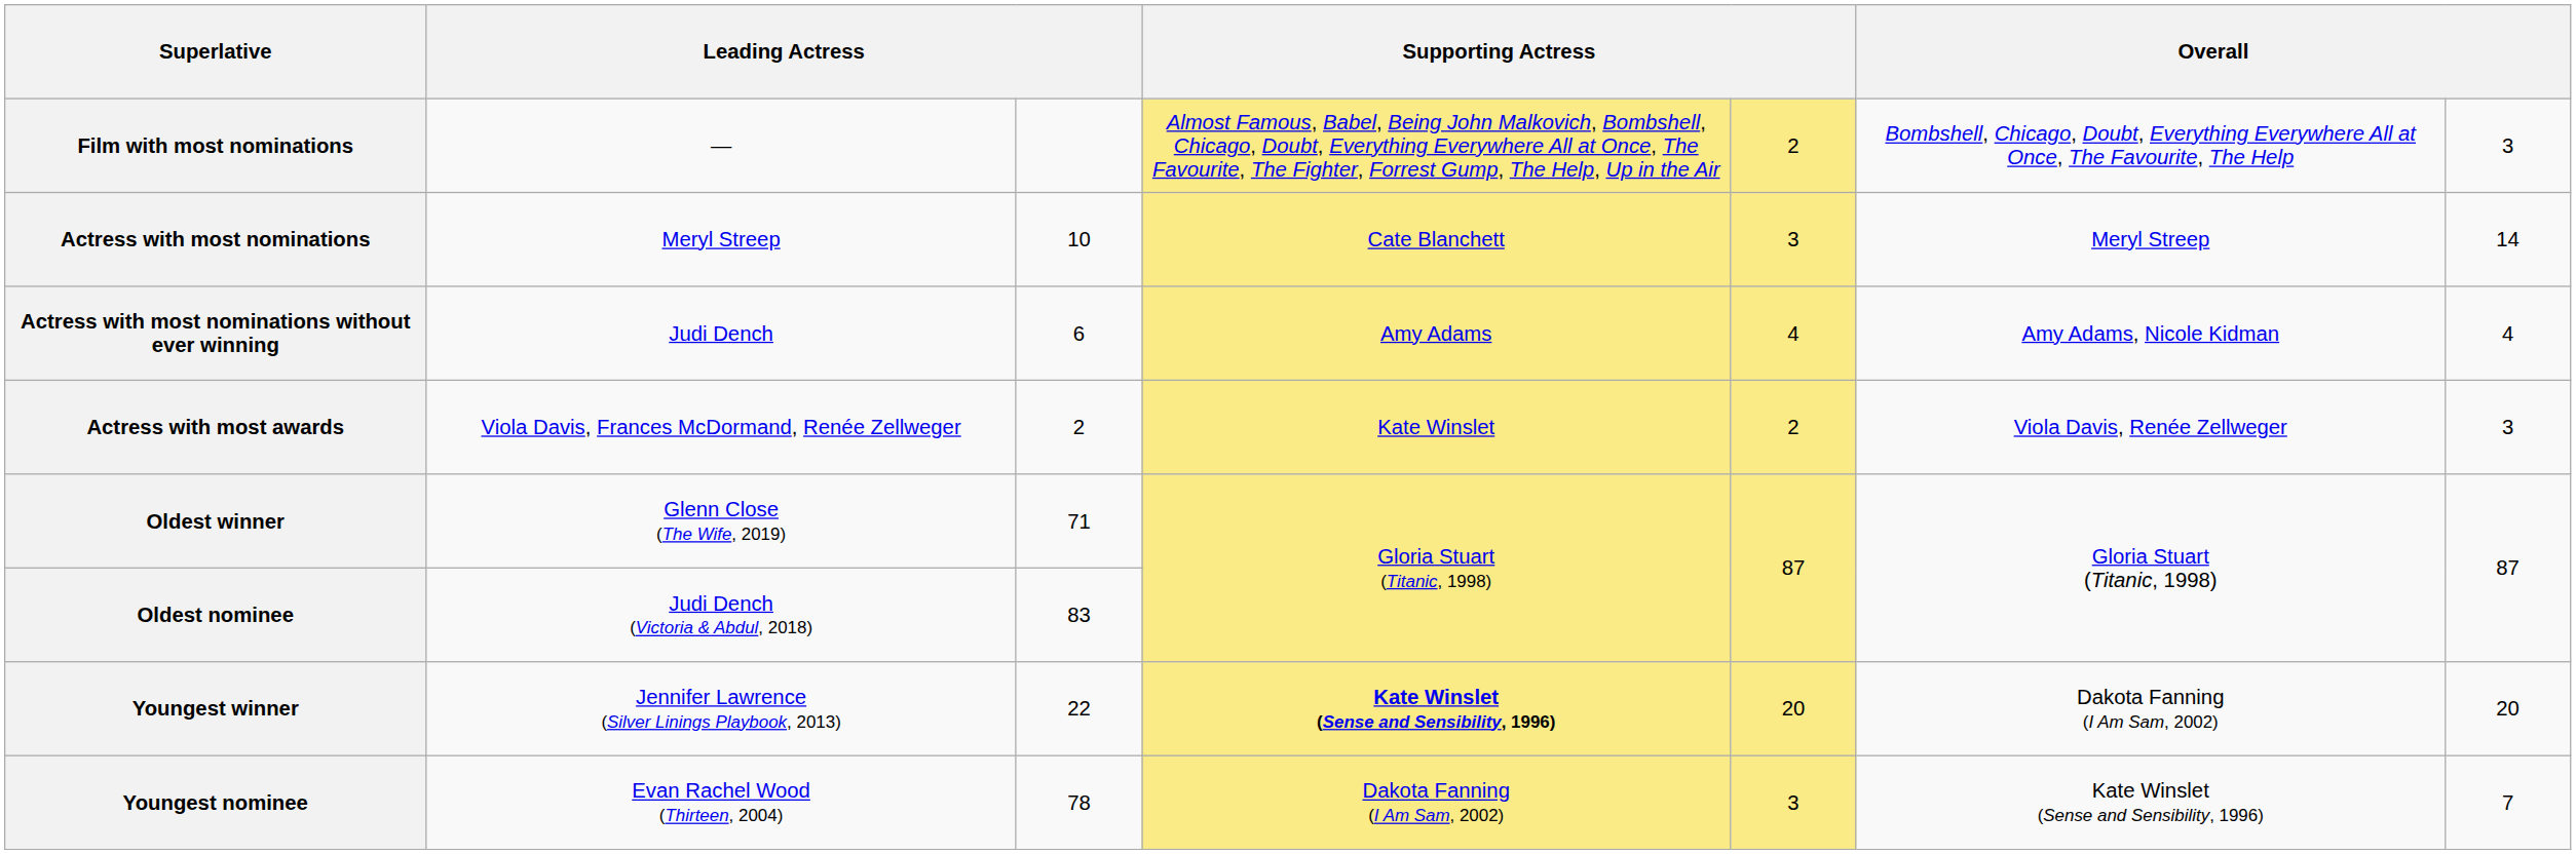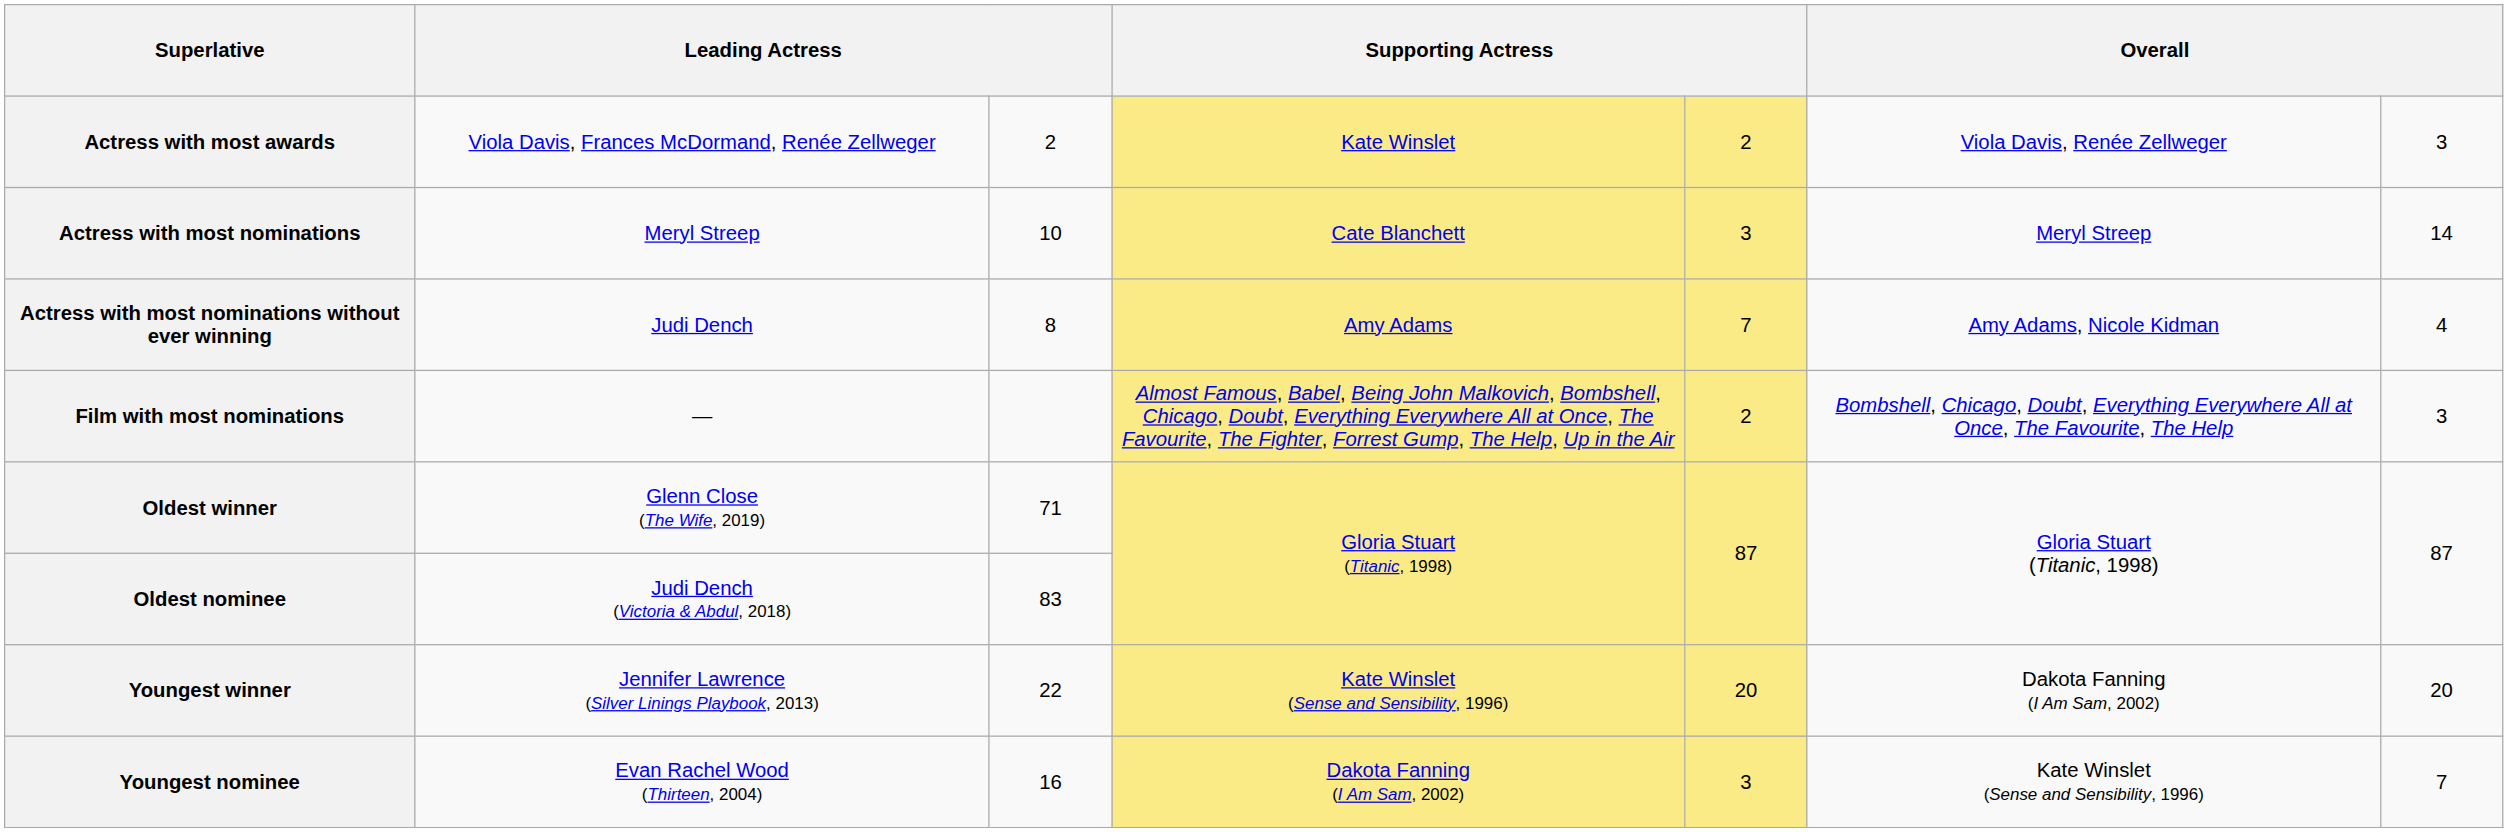rows swapped: Actress with most awards <-> Film with most nominations
Actress with most nominations without ever winning | column 3: 6 -> 8
Actress with most nominations without ever winning | column 5: 4 -> 7
Youngest winner | column 4: bold -> normal
Youngest nominee | column 3: 78 -> 16
